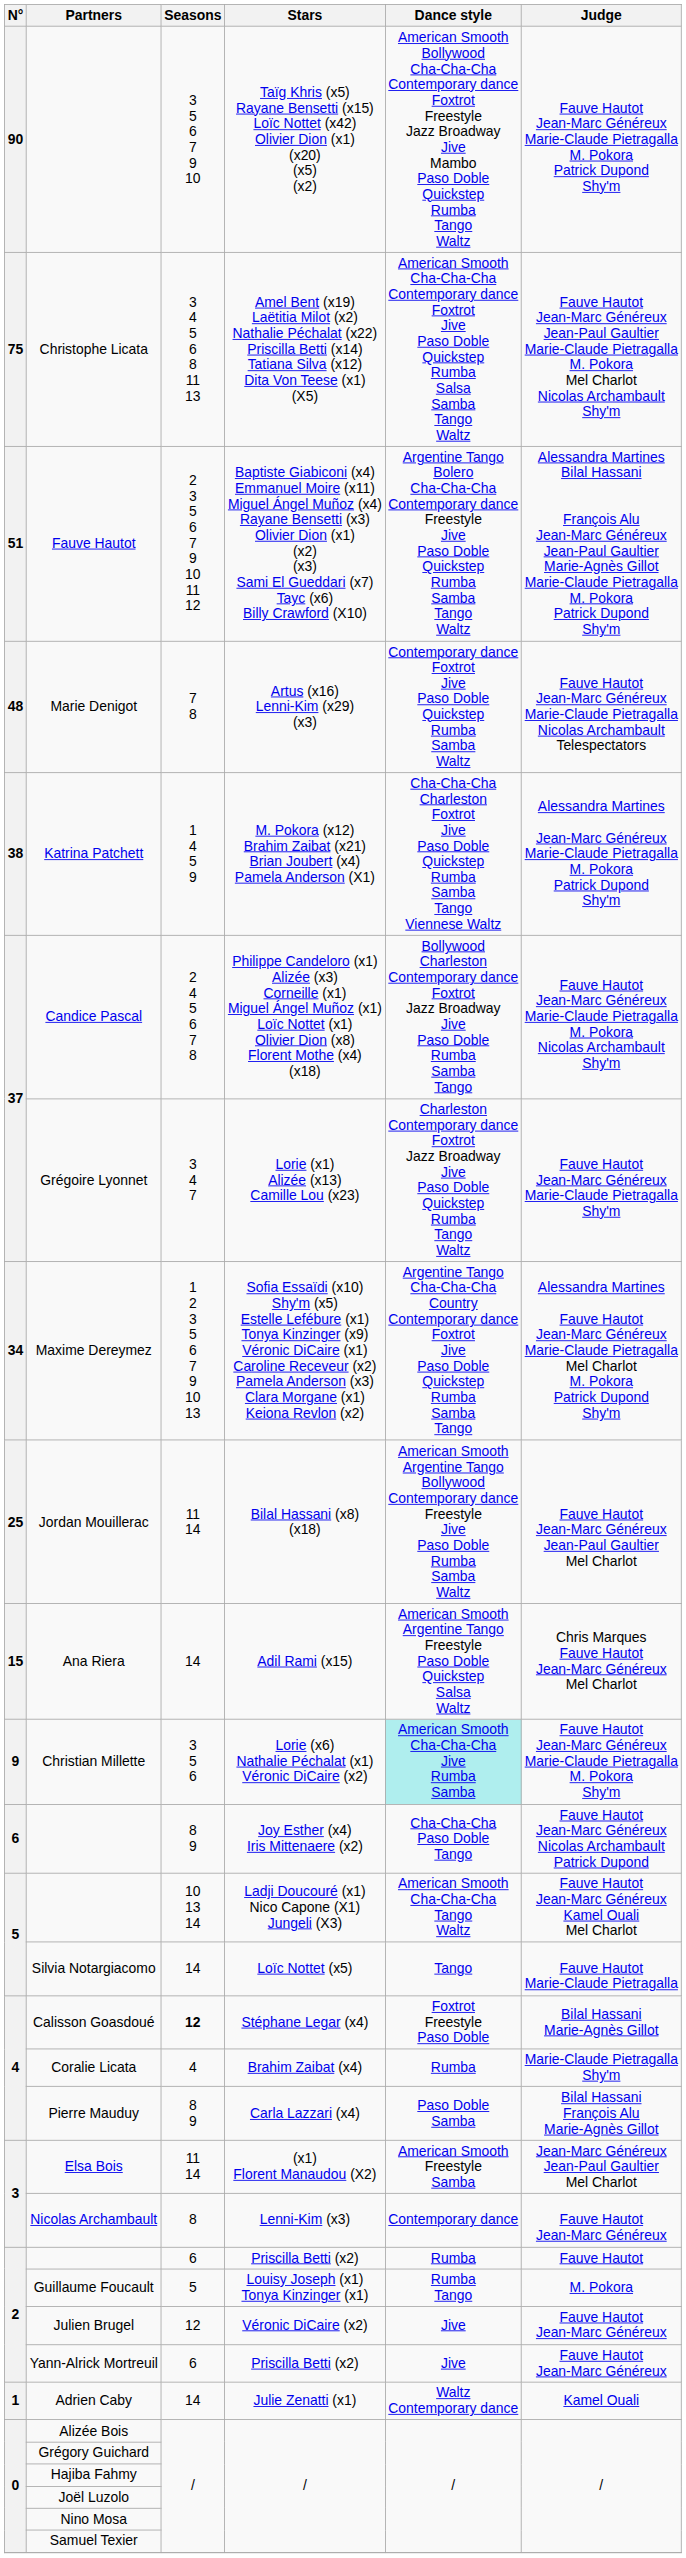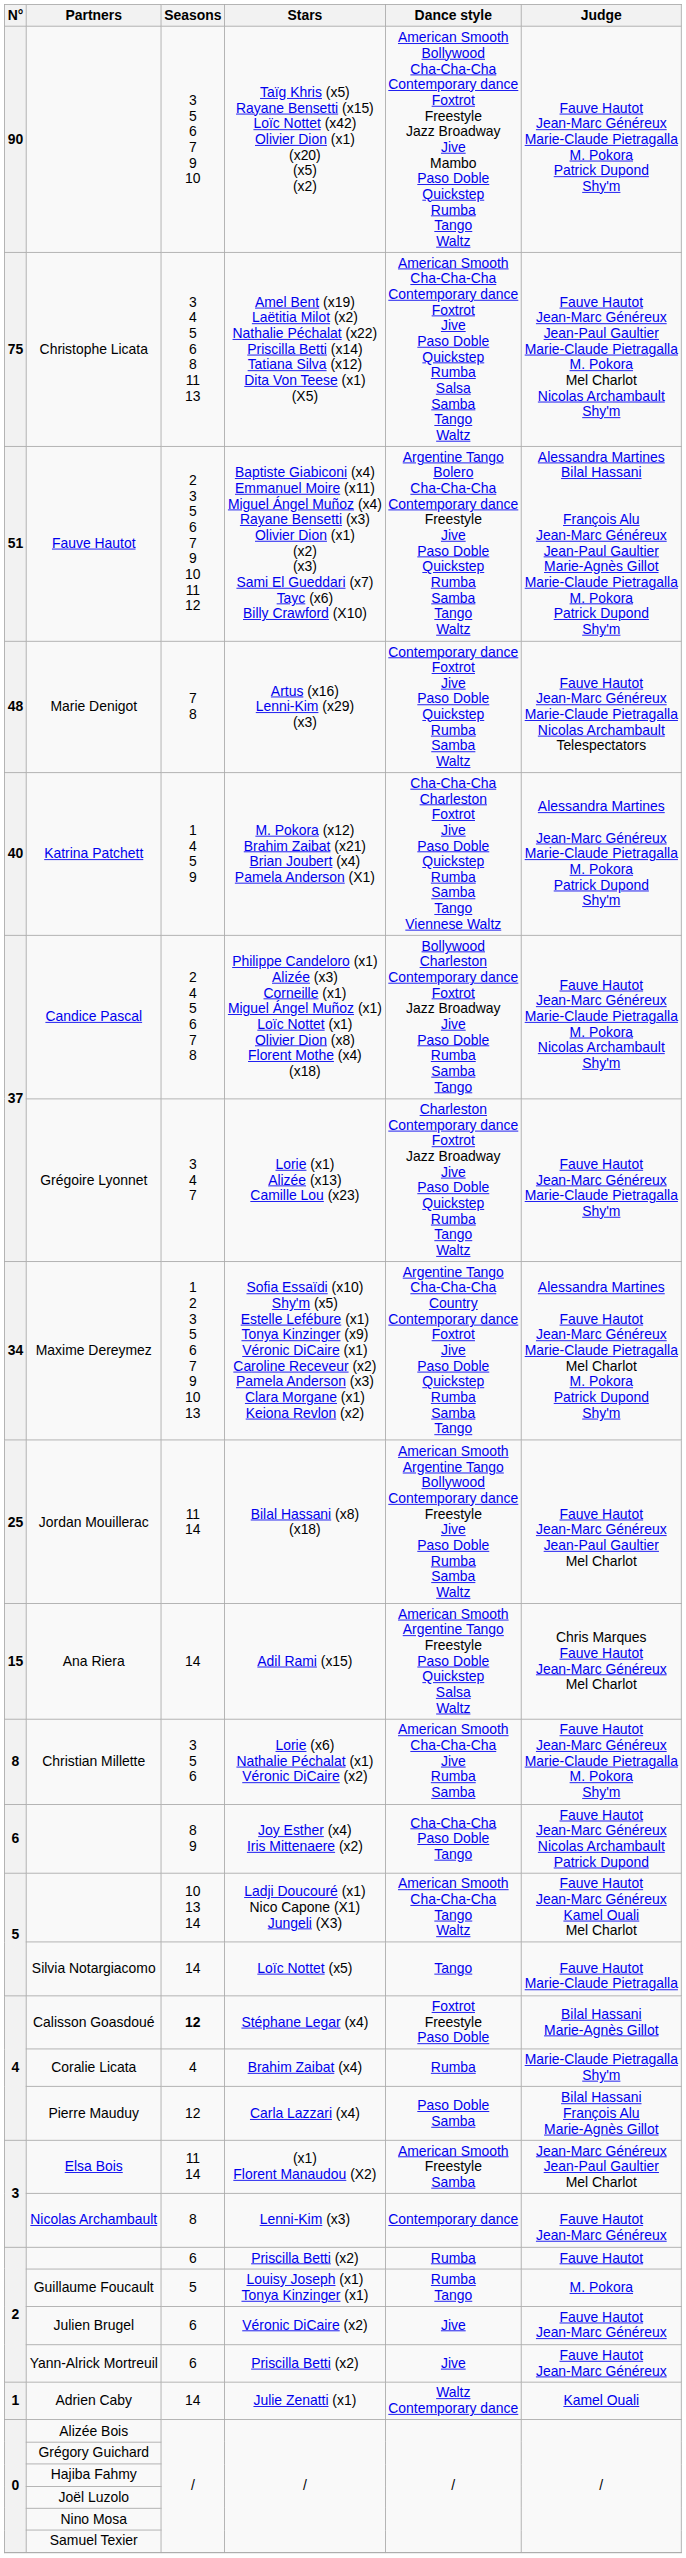Katrina Patchett | N°: 38 -> 40
Christian Millette | N°: 9 -> 8
Christian Millette | Dance style: paleturquoise background -> no background
Pierre Mauduy | Seasons: 8 9 -> 12
Julien Brugel | Seasons: 12 -> 6
